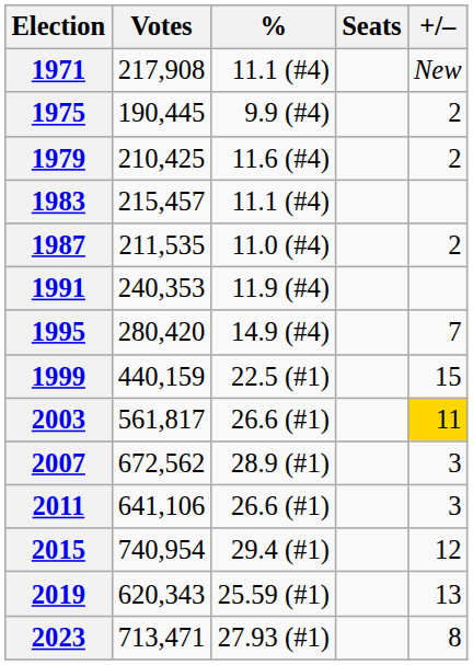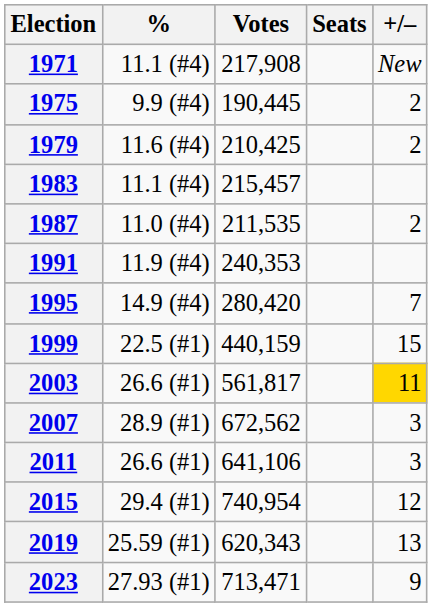columns swapped: Votes <-> %
2023 | +/–: 8 -> 9
